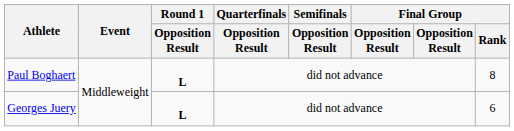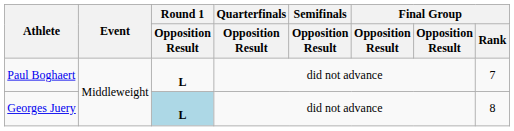Paul Boghaert | Final Group / Rank: 8 -> 7
Georges Juery | Round 1 / Opposition Result: no background -> lightblue background
Georges Juery | Final Group / Rank: 6 -> 8
